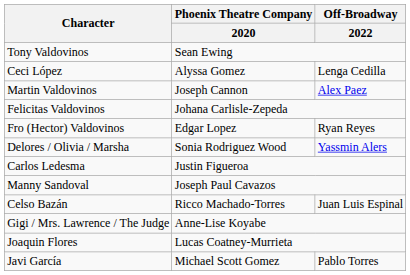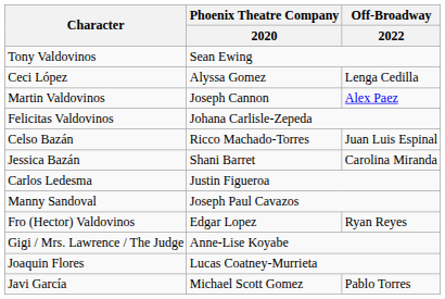rows swapped: Fro (Hector) Valdovinos <-> Celso Bazán
+ row: Jessica Bazán | Shani Barret | Carolina Miranda
- row: Delores / Olivia / Marsha | Sonia Rodriguez Wood | Yassmin Alers
